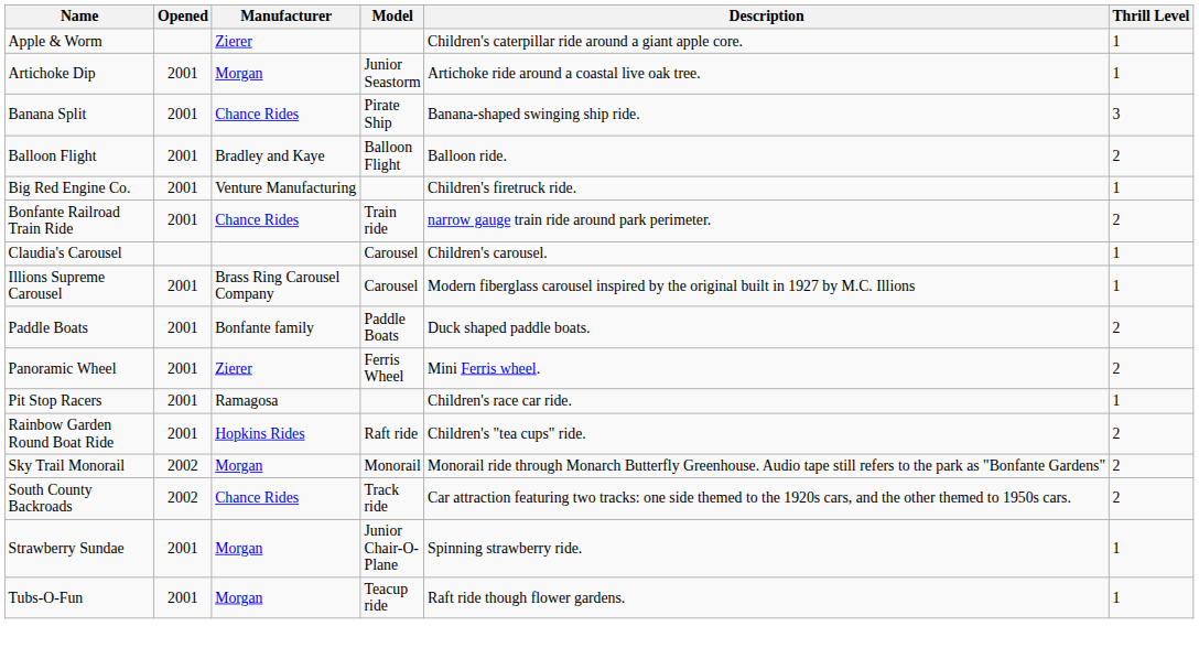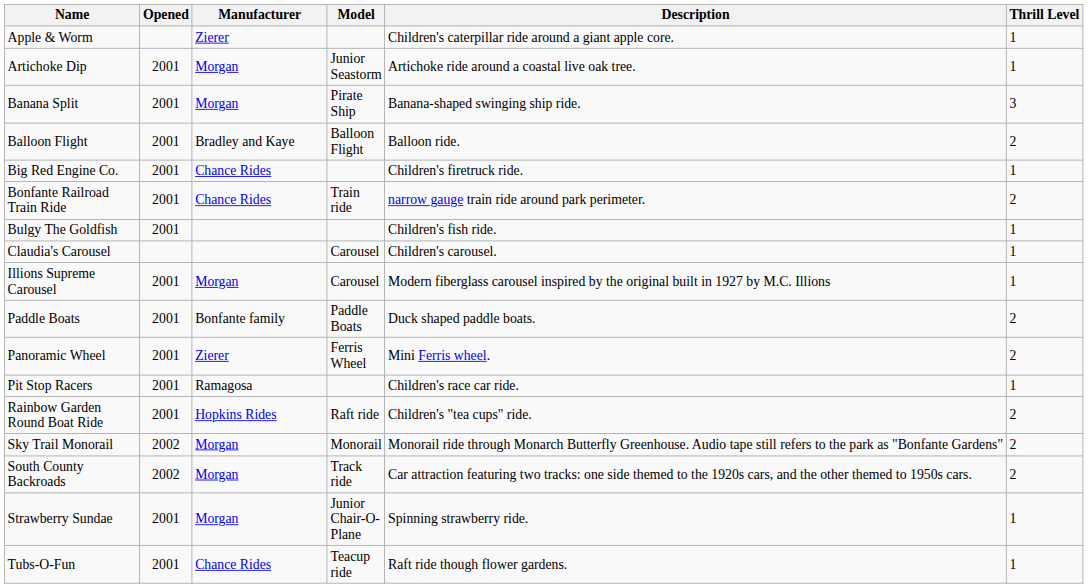Banana Split | Manufacturer: Chance Rides -> Morgan
Big Red Engine Co. | Manufacturer: Venture Manufacturing -> Chance Rides
+ row: Bulgy The Goldfish | 2001 | Children's fish ride. | 1
Illions Supreme Carousel | Manufacturer: Brass Ring Carousel Company -> Morgan
South County Backroads | Manufacturer: Chance Rides -> Morgan
Tubs-O-Fun | Manufacturer: Morgan -> Chance Rides
